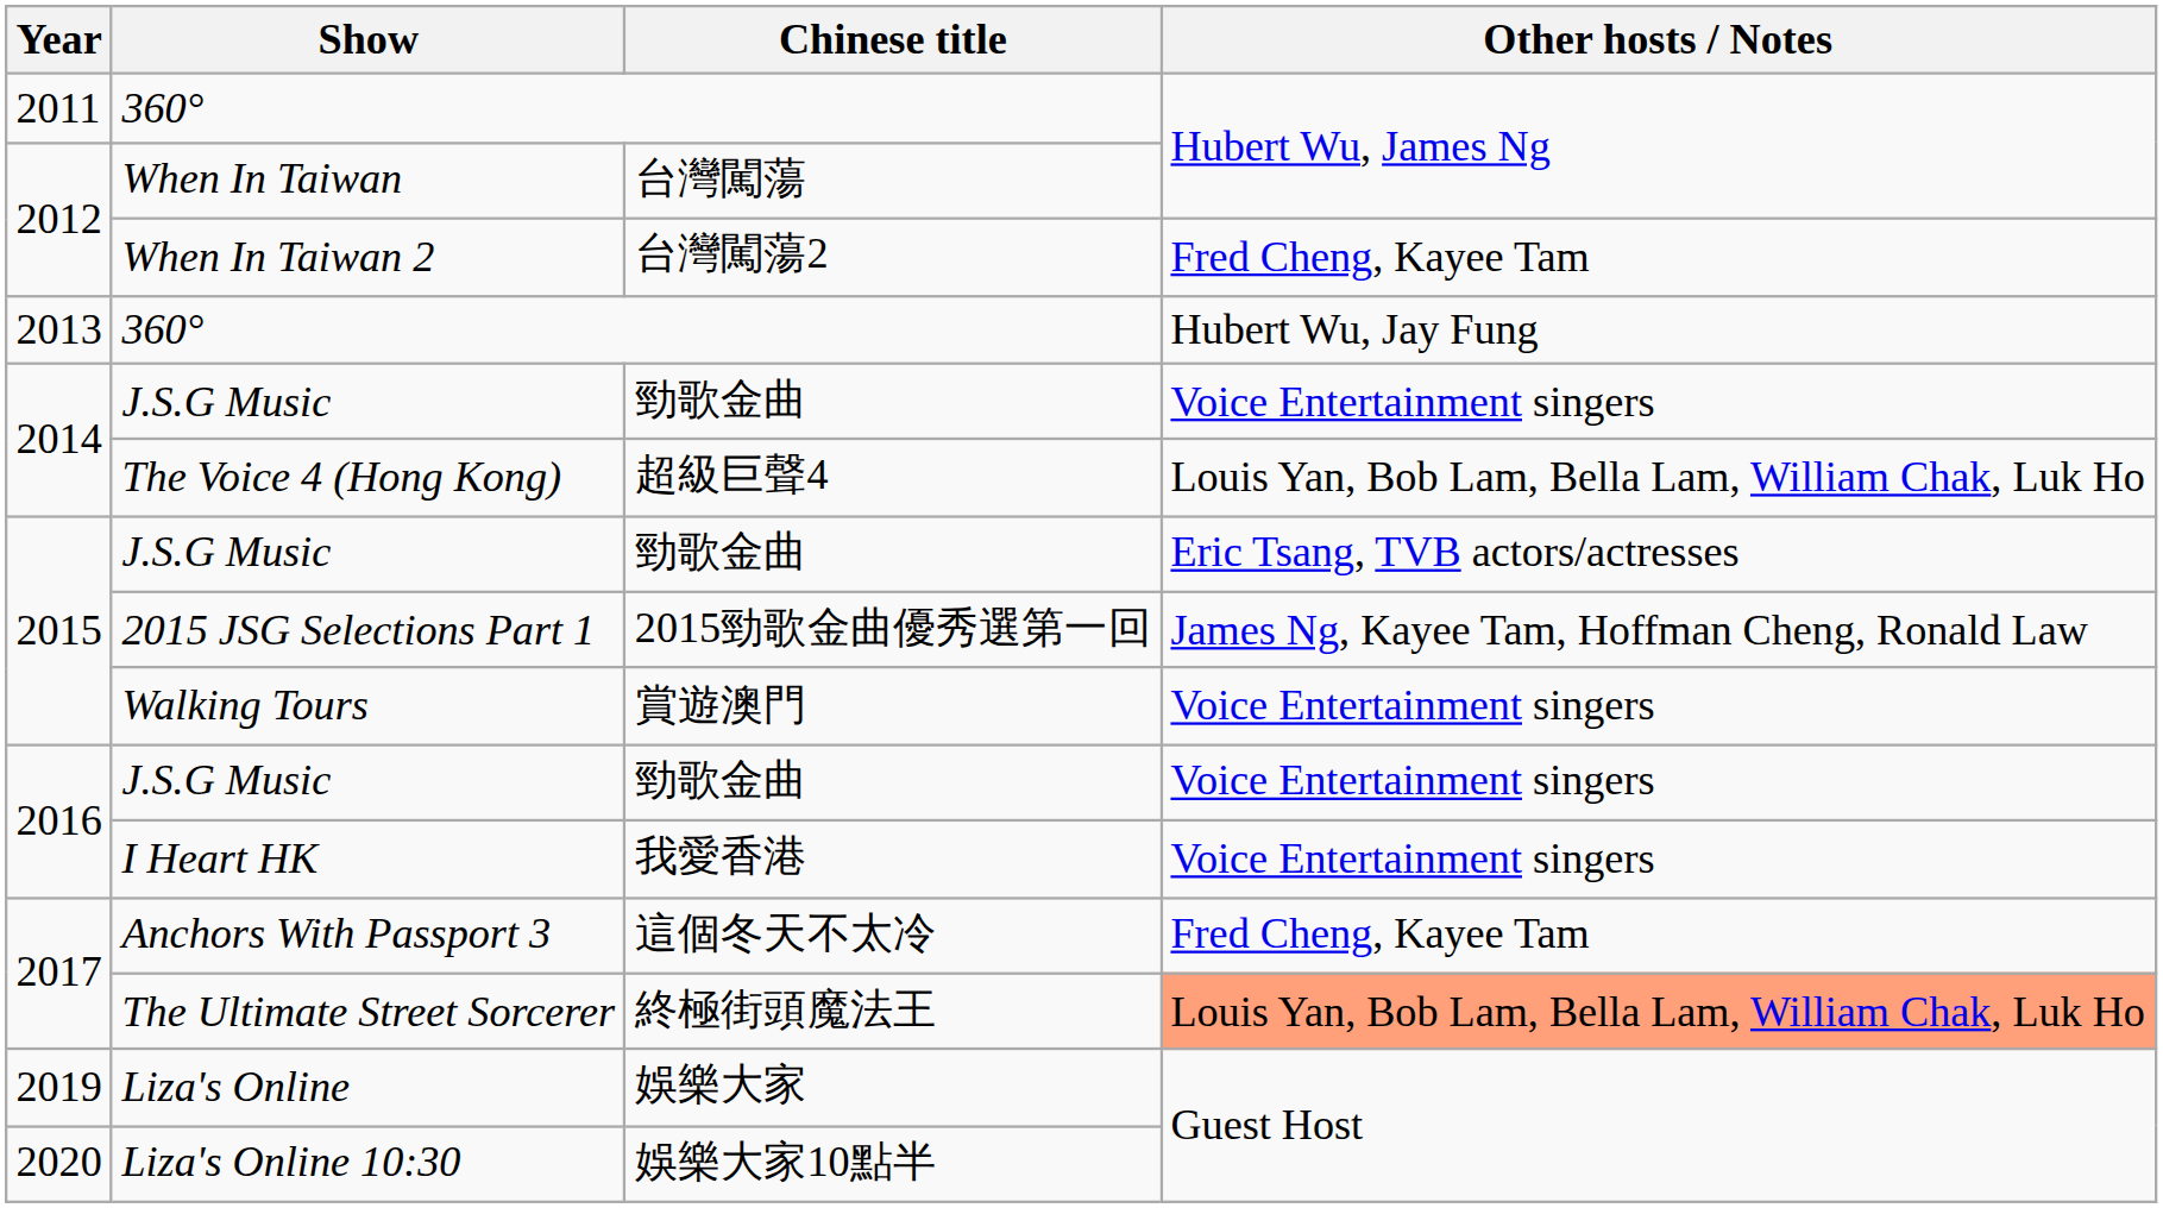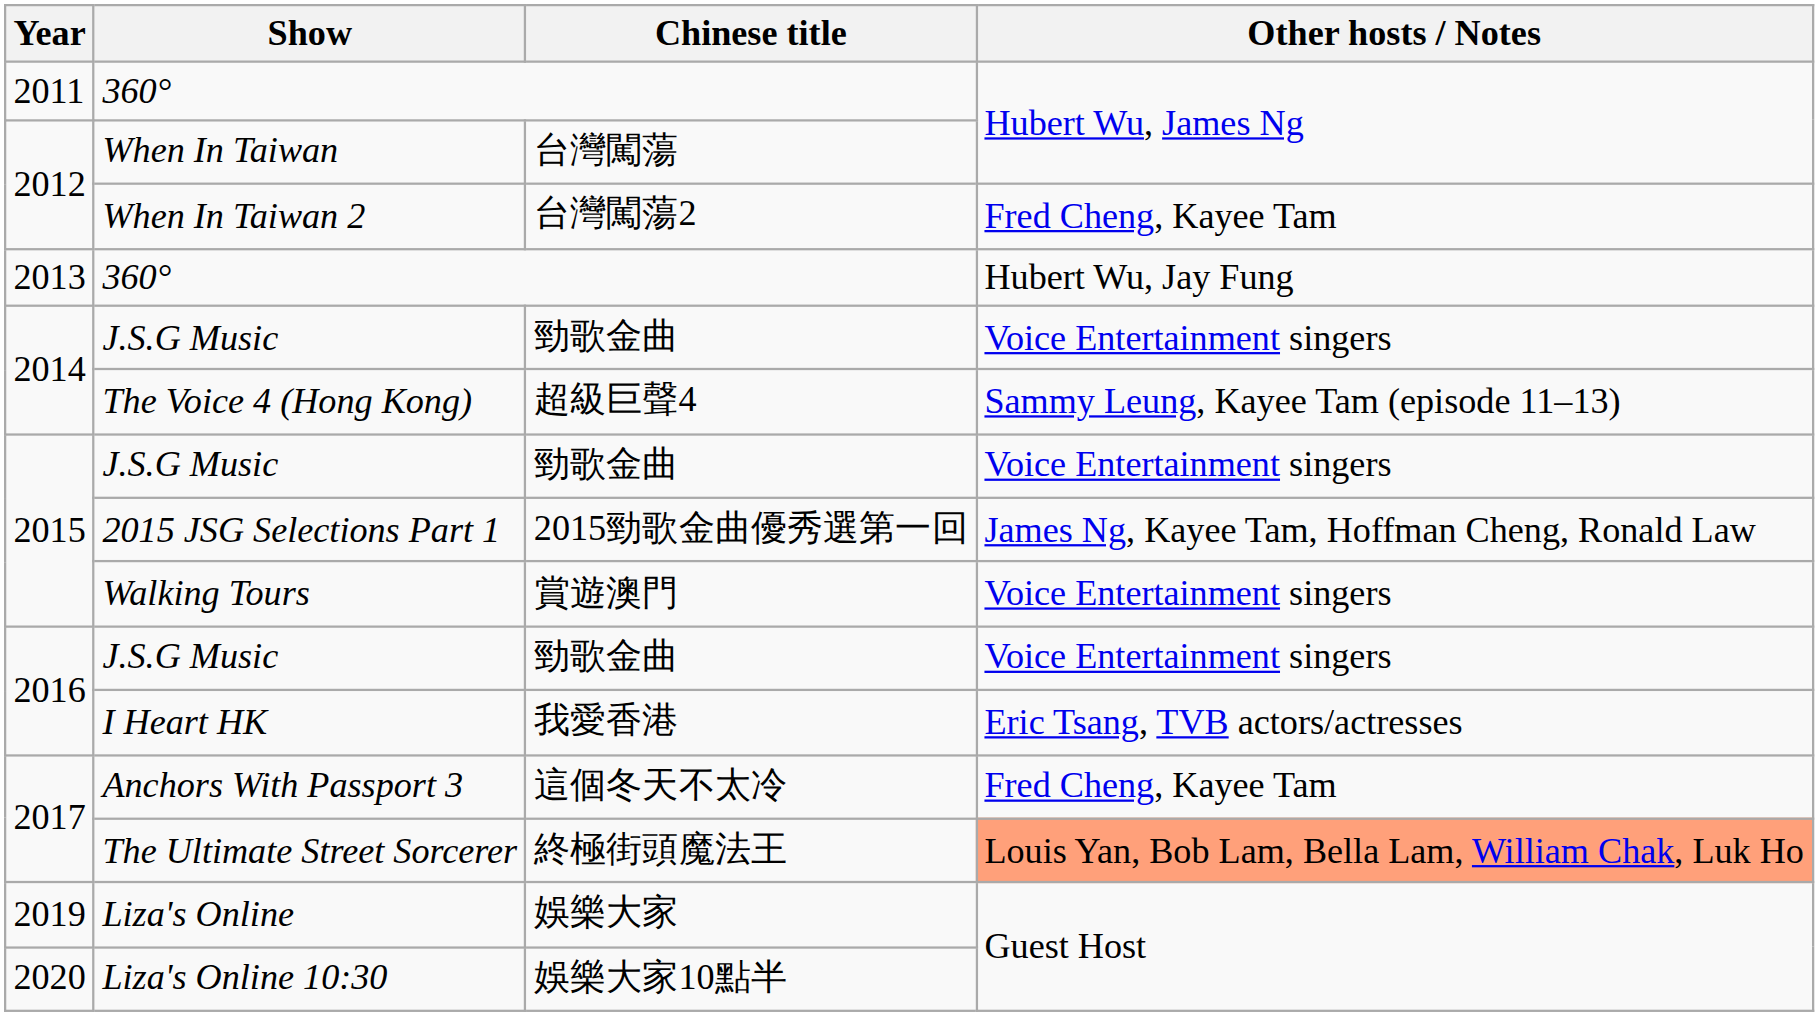The Voice 4 (Hong Kong) | Other hosts / Notes: Louis Yan, Bob Lam, Bella Lam, William Chak, Luk Ho -> Sammy Leung, Kayee Tam (episode 11–13)
2015 / J.S.G Music | Other hosts / Notes: Eric Tsang, TVB actors/actresses -> Voice Entertainment singers
I Heart HK | Other hosts / Notes: Voice Entertainment singers -> Eric Tsang, TVB actors/actresses
